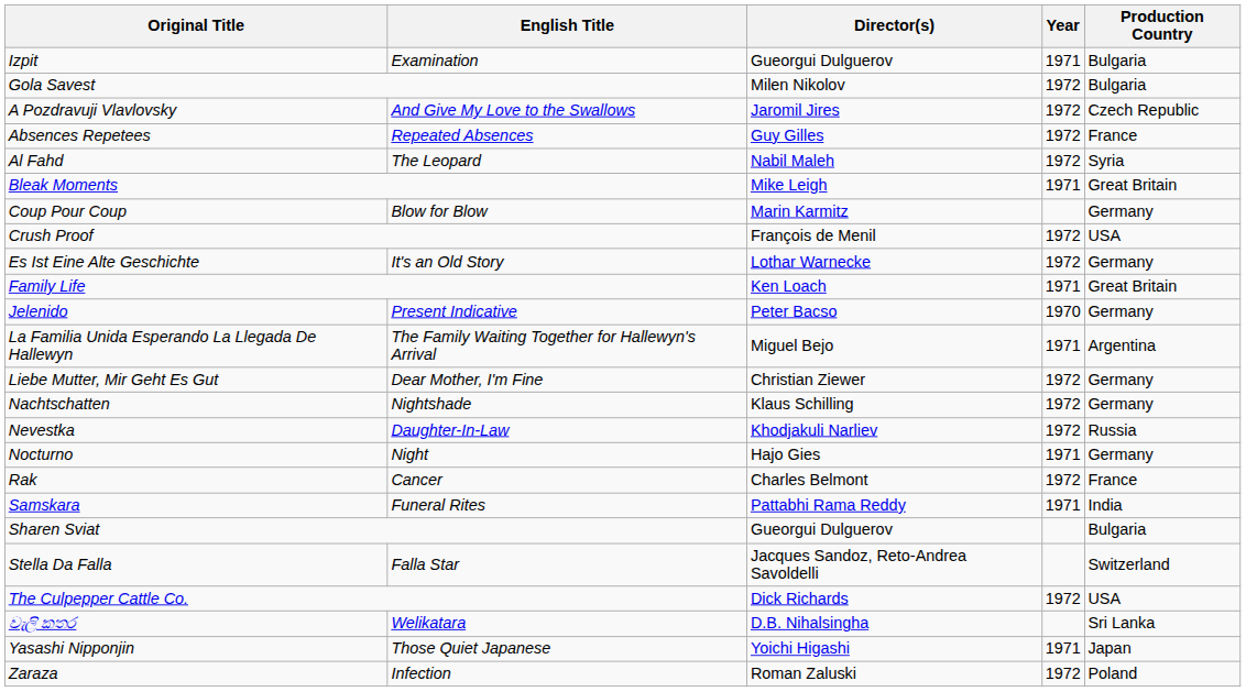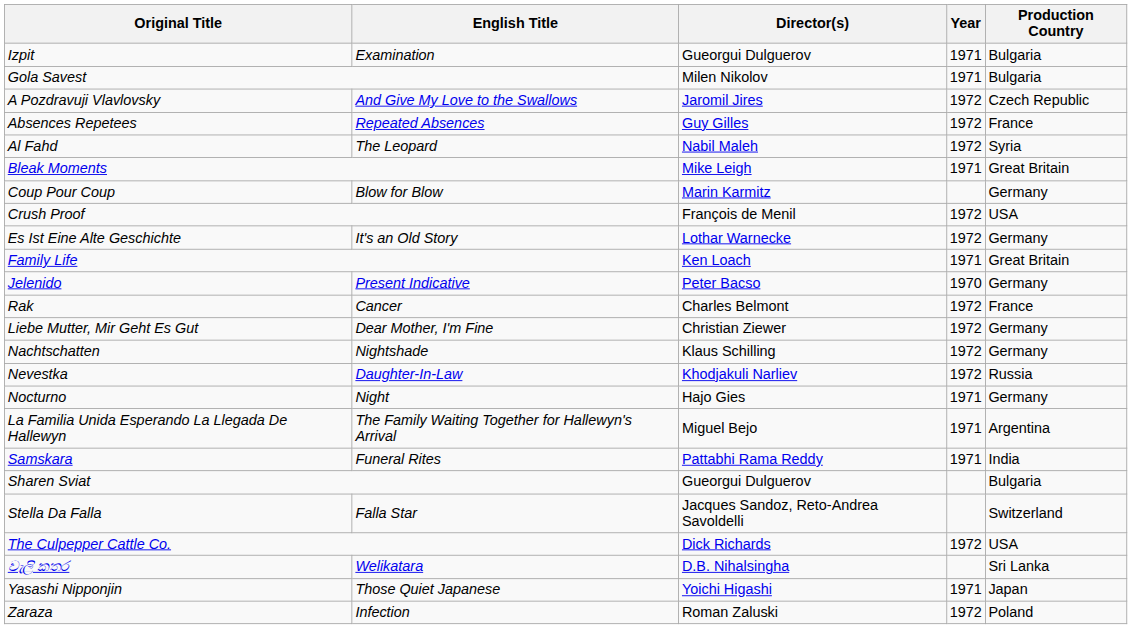Gola Savest | Year: 1972 -> 1971
rows swapped: La Familia Unida Esperando La Llegada De Hallewyn <-> Rak
